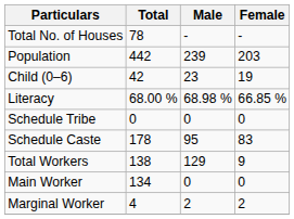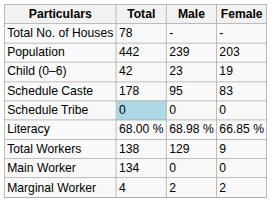rows swapped: Schedule Caste <-> Literacy
Schedule Tribe | Total: no background -> lightblue background
